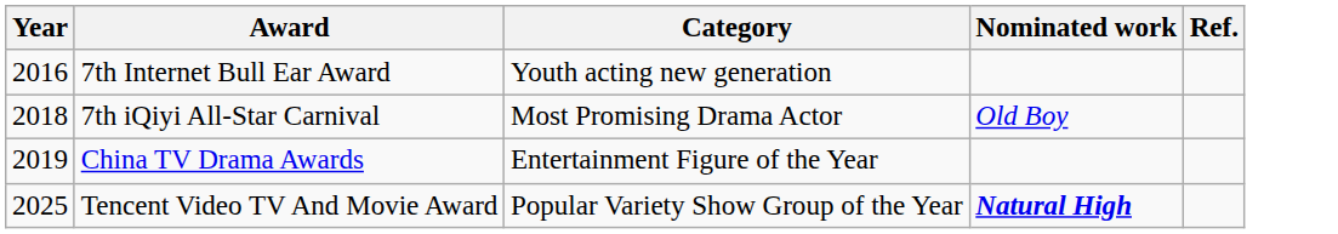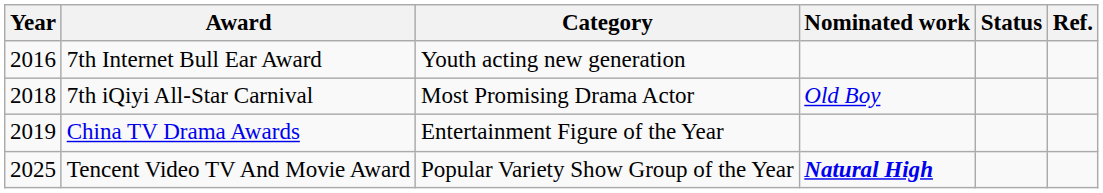+ column: Status
